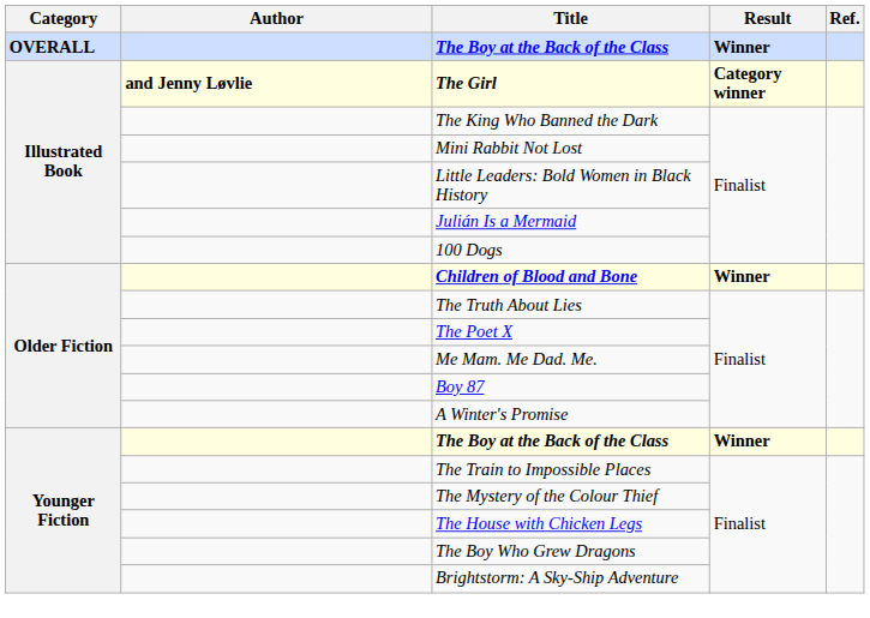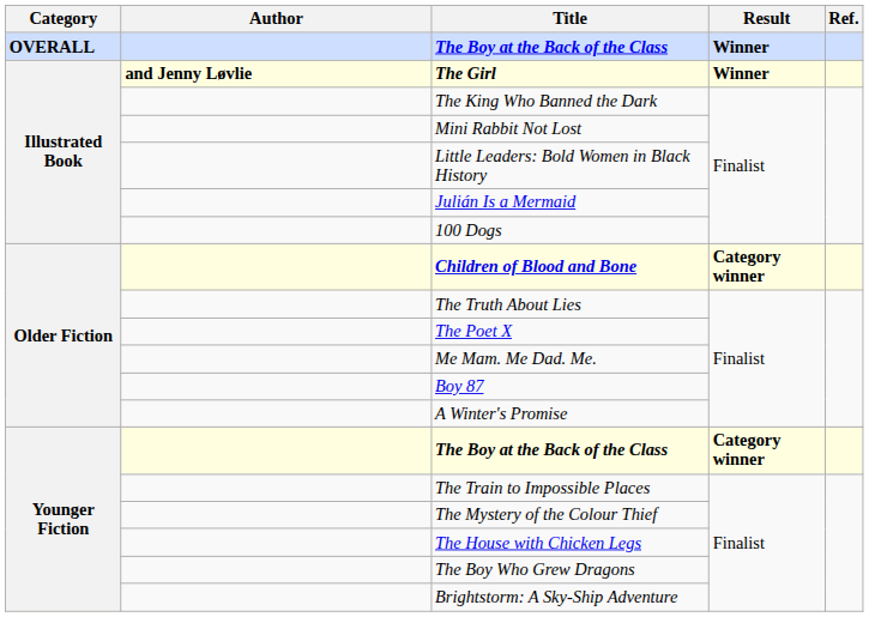The Girl | Result: Category winner -> Winner
Children of Blood and Bone | Result: Winner -> Category winner
Younger Fiction / The Boy at the Back of the Class | Result: Winner -> Category winner
